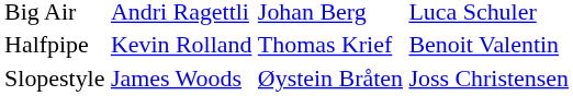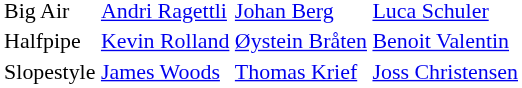Halfpipe | column 3: Thomas Krief -> Øystein Bråten
Slopestyle | column 3: Øystein Bråten -> Thomas Krief
